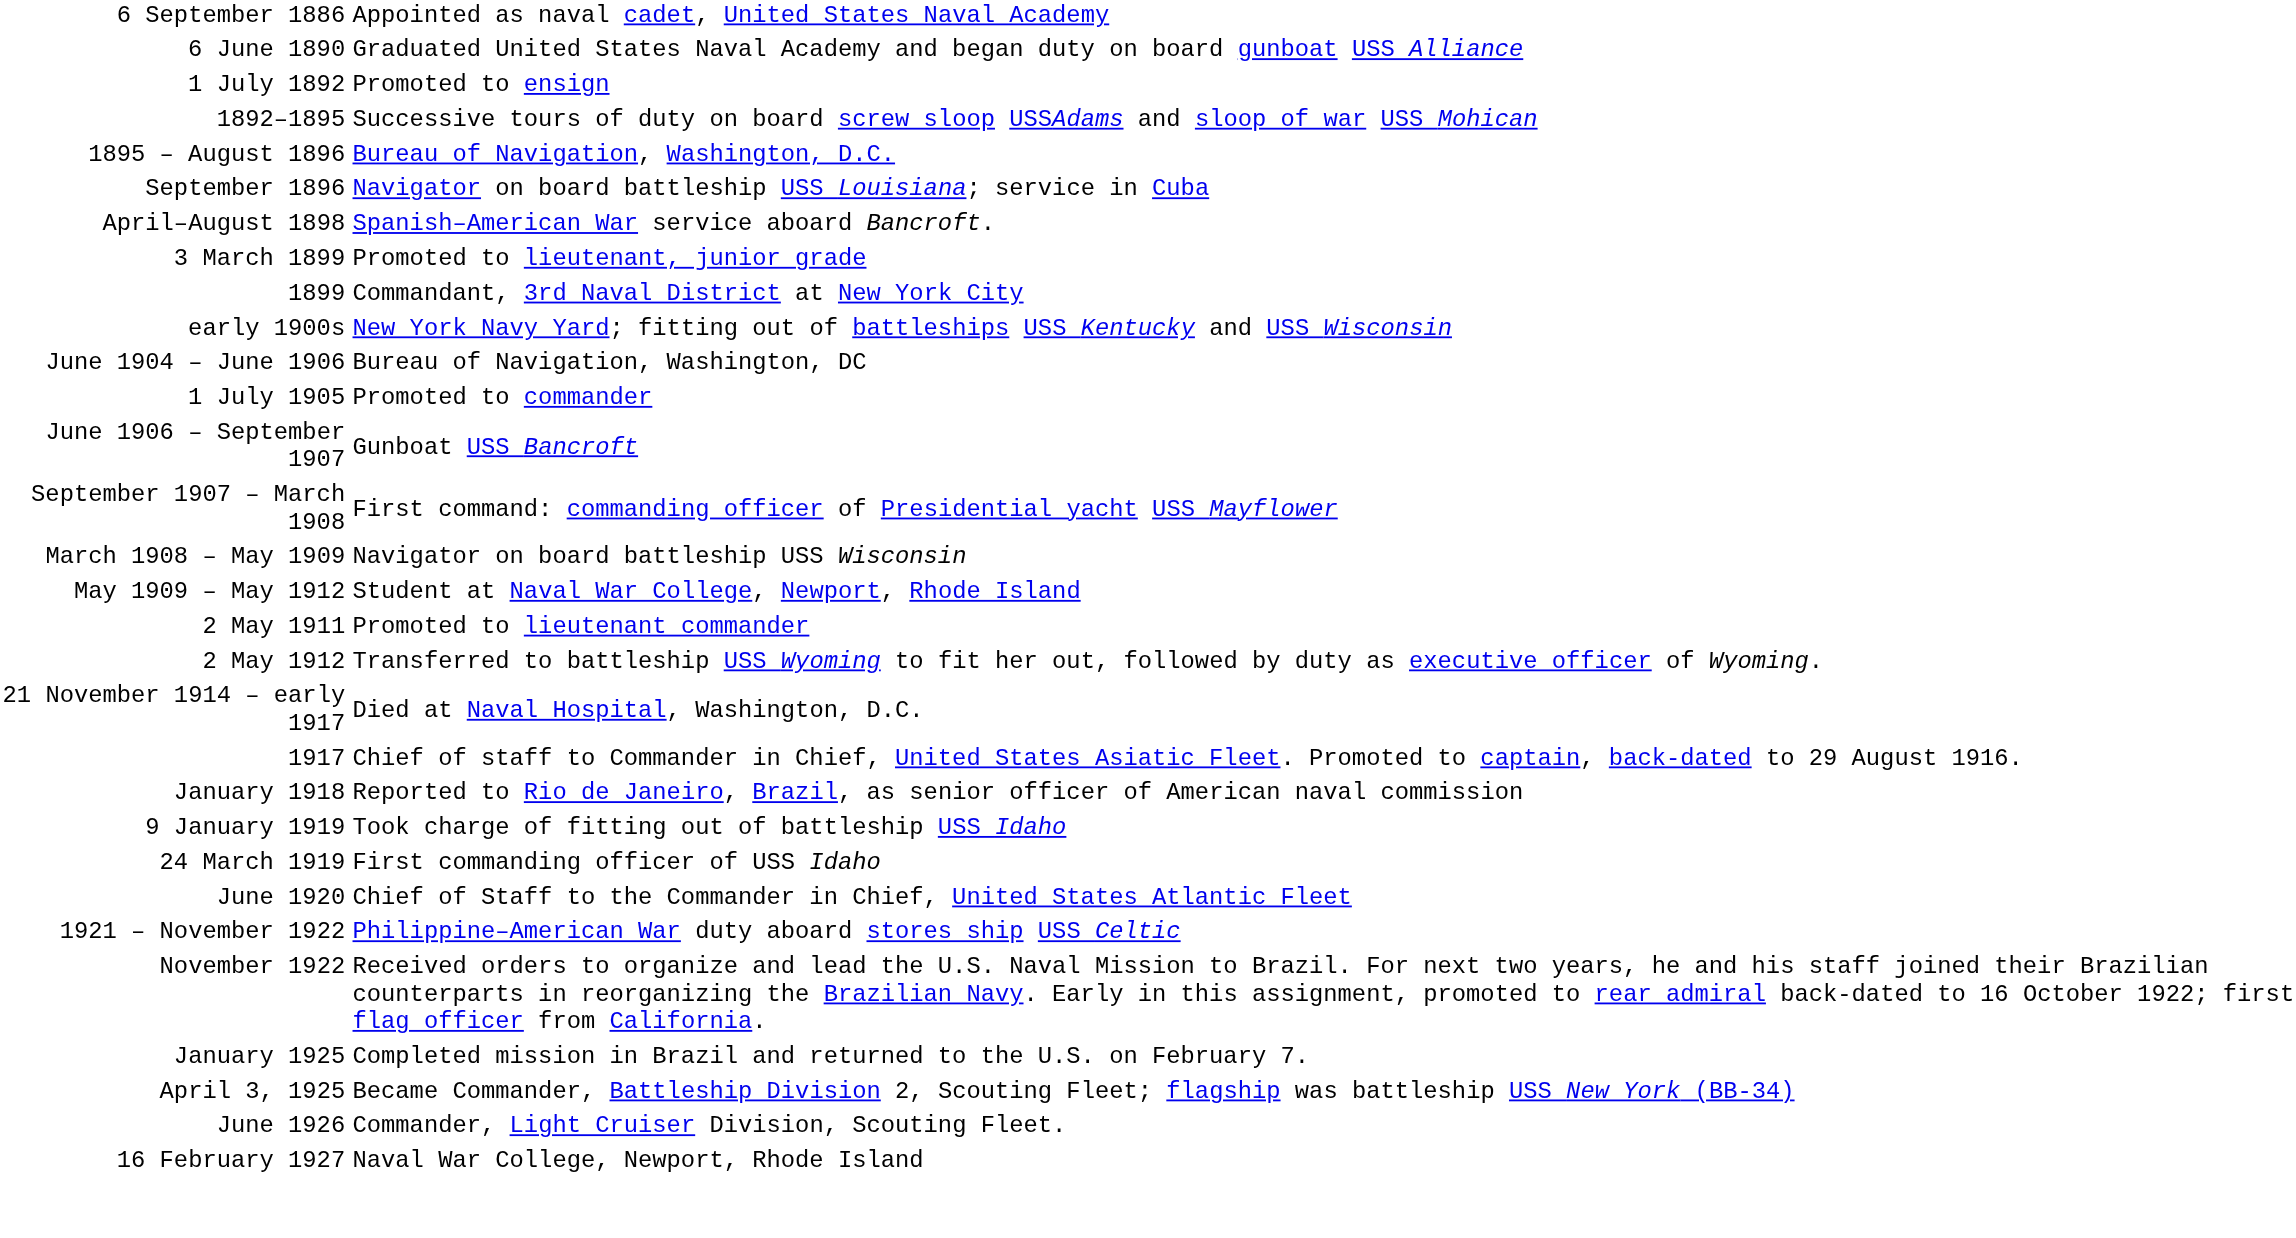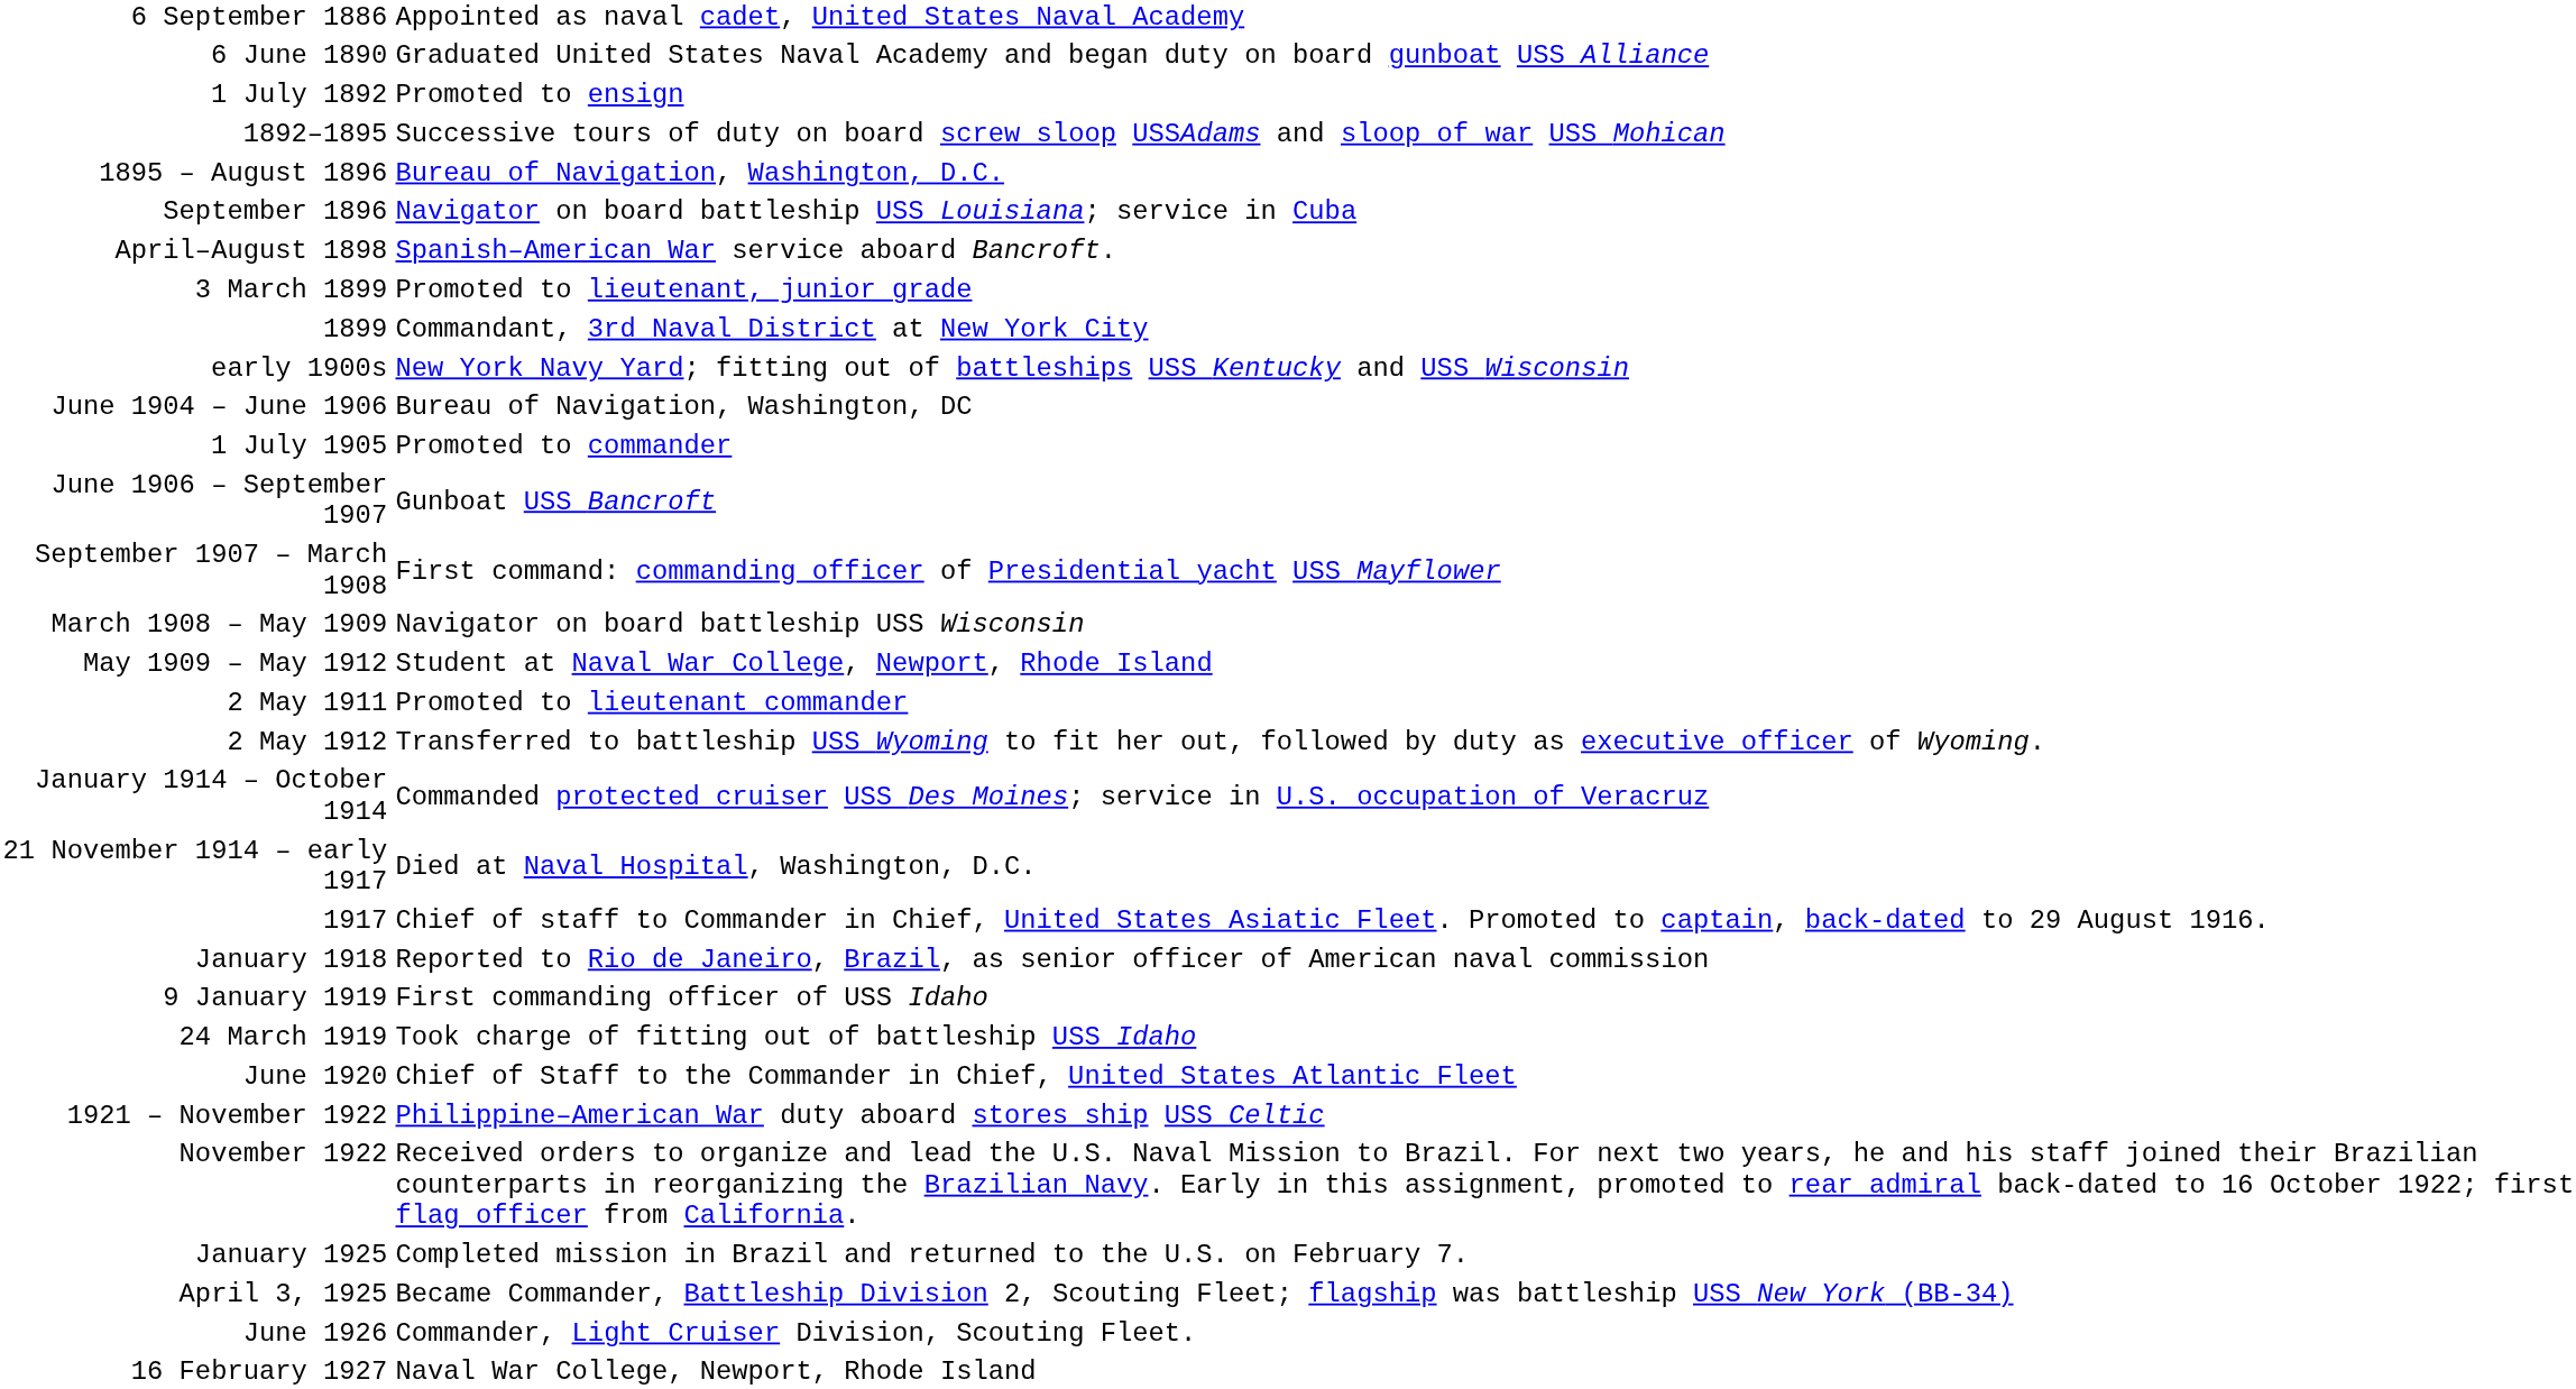+ row: January 1914 – October 1914 | Commanded protected cruiser USS Des Moines; service in U.S. occupation of Veracruz
9 January 1919 | column 2: Took charge of fitting out of battleship USS Idaho -> First commanding officer of USS Idaho
24 March 1919 | column 2: First commanding officer of USS Idaho -> Took charge of fitting out of battleship USS Idaho
